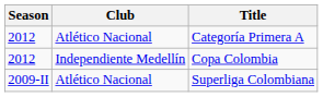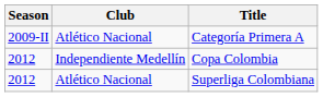Categoría Primera A | Season: 2012 -> 2009-II
Superliga Colombiana | Season: 2009-II -> 2012
